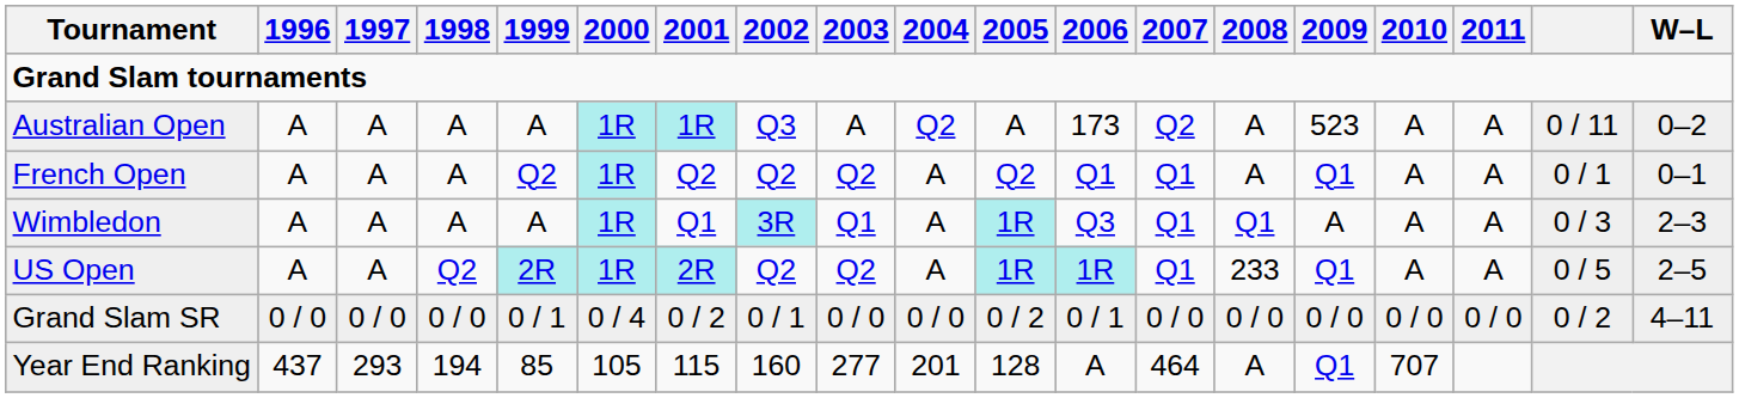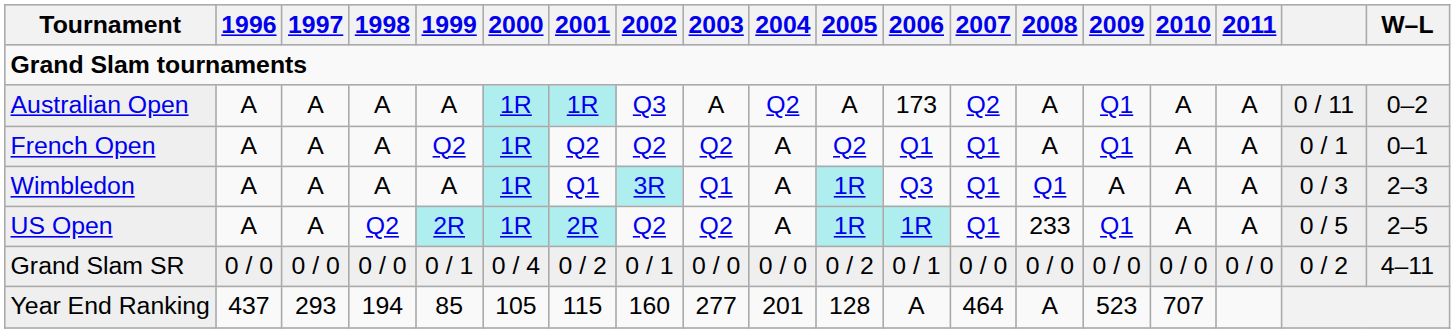Australian Open | 2009: 523 -> Q1
Year End Ranking | 2009: Q1 -> 523
